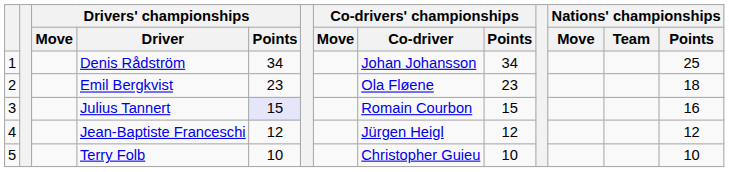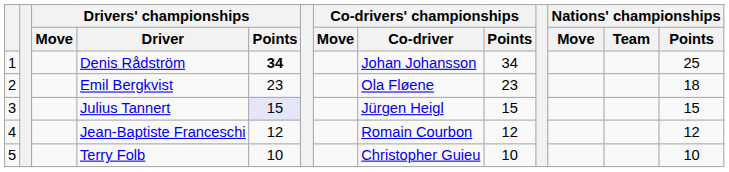Denis Rådström | Drivers' championships / Points: normal -> bold
Julius Tannert | Co-drivers' championships / Co-driver: Romain Courbon -> Jürgen Heigl
Julius Tannert | Nations' championships / Points: 16 -> 15
Jean-Baptiste Franceschi | Co-drivers' championships / Co-driver: Jürgen Heigl -> Romain Courbon
